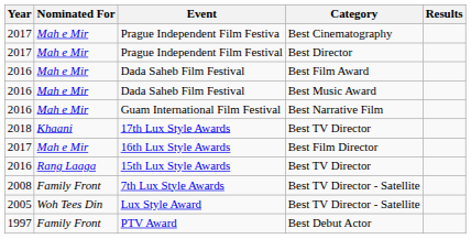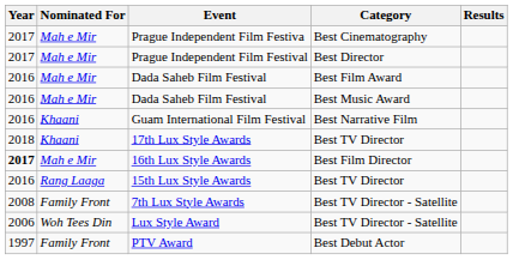Guam International Film Festival | Nominated For: Mah e Mir -> Khaani
16th Lux Style Awards | Year: normal -> bold
Lux Style Award | Year: 2005 -> 2006
